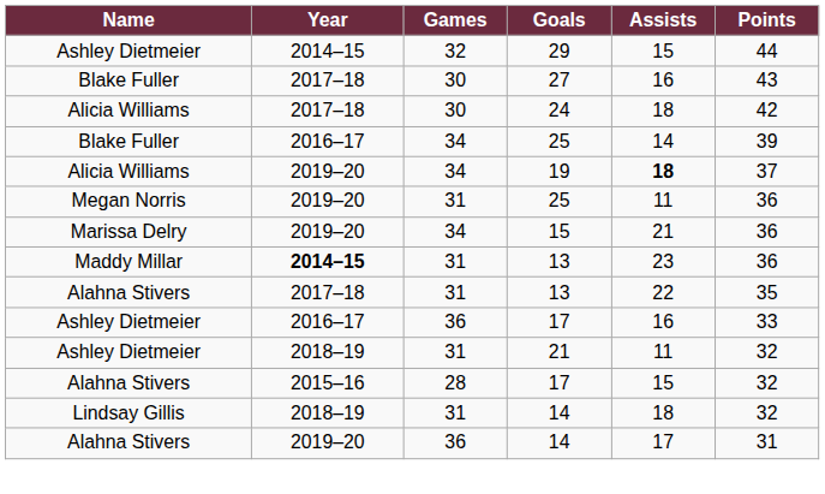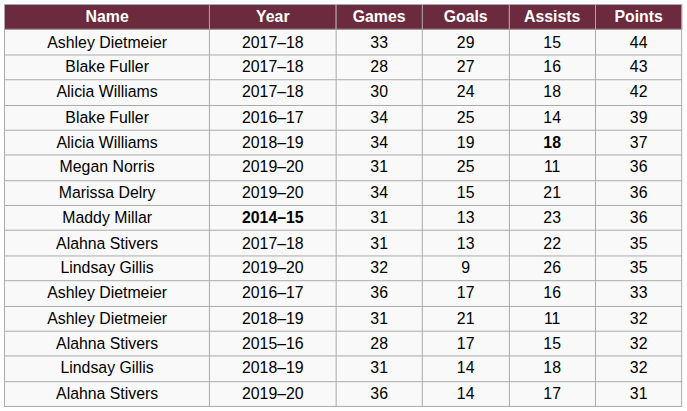29 | Year: 2014–15 -> 2017–18
29 | Games: 32 -> 33
27 | Games: 30 -> 28
19 | Year: 2019–20 -> 2018–19
+ row: Lindsay Gillis | 2019–20 | 32 | 9 | 26 | 35
